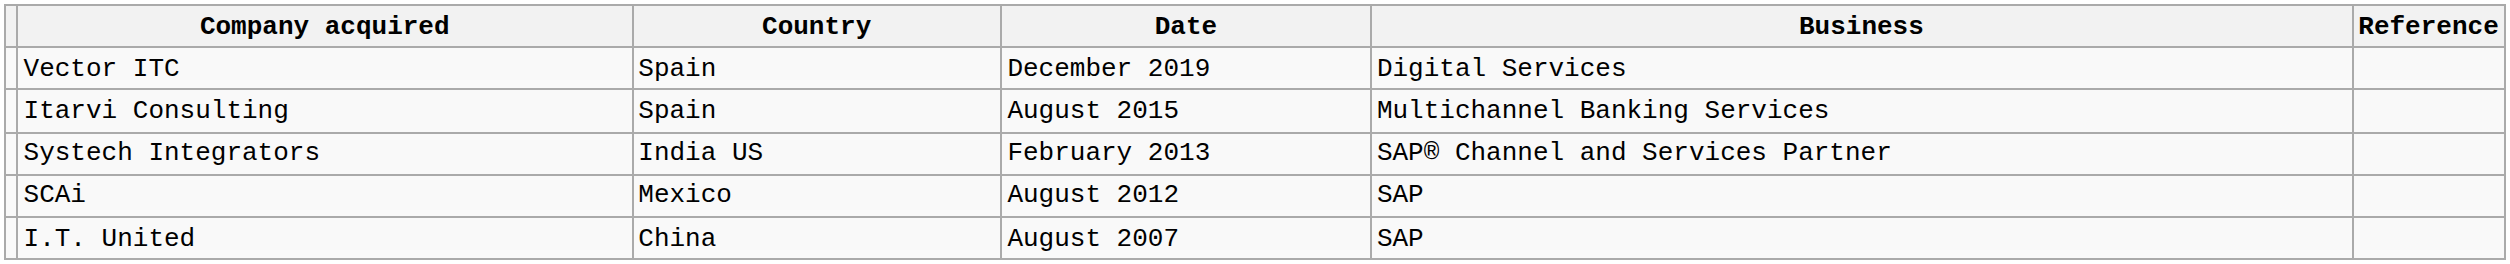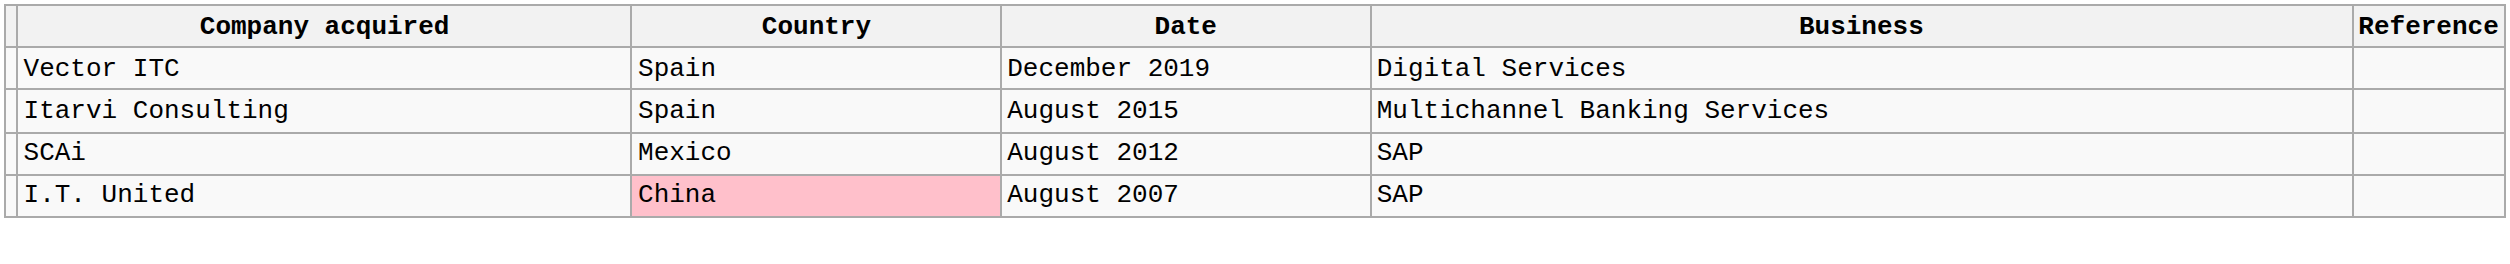- row: Systech Integrators | India US | February 2013 | SAP® Channel and Services Partner
I.T. United | Country: no background -> pink background
